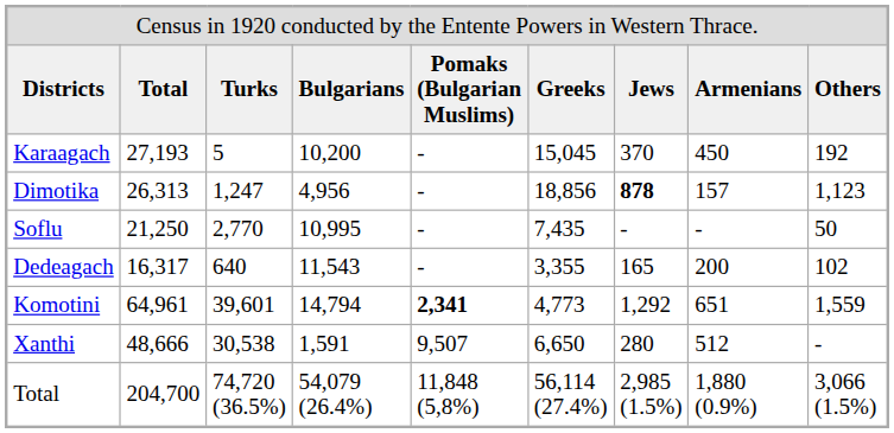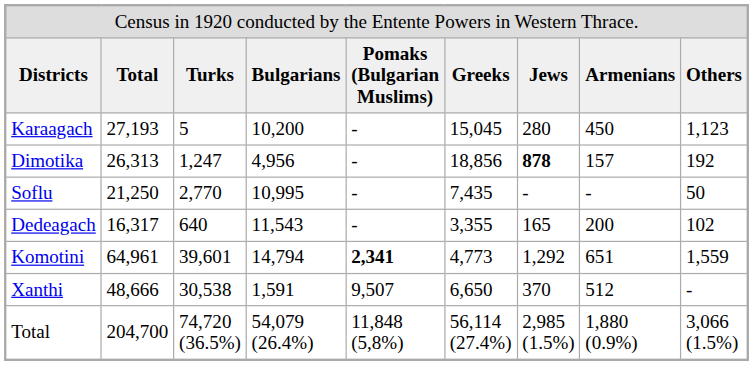Karaagach | column 7: 370 -> 280
Karaagach | column 9: 192 -> 1,123
Dimotika | column 9: 1,123 -> 192
Xanthi | column 7: 280 -> 370
